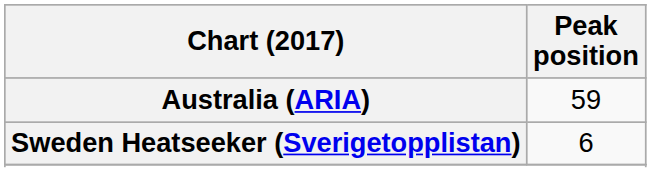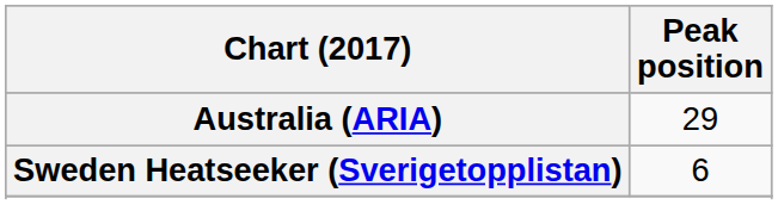Australia (ARIA) | Peak position: 59 -> 29
